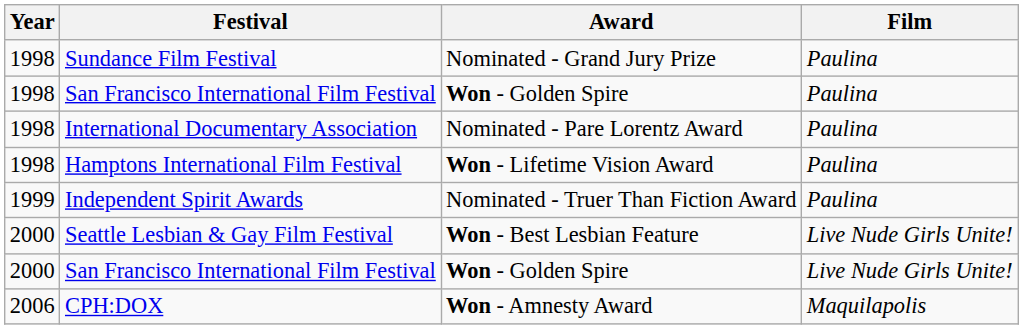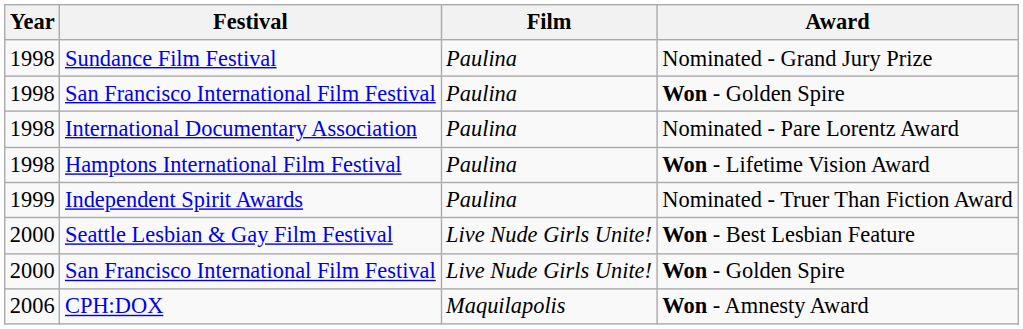columns swapped: Film <-> Award
